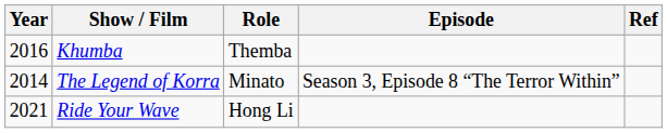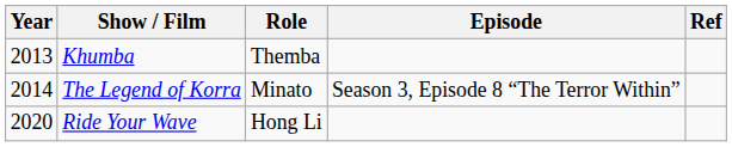Khumba | Year: 2016 -> 2013
Ride Your Wave | Year: 2021 -> 2020
